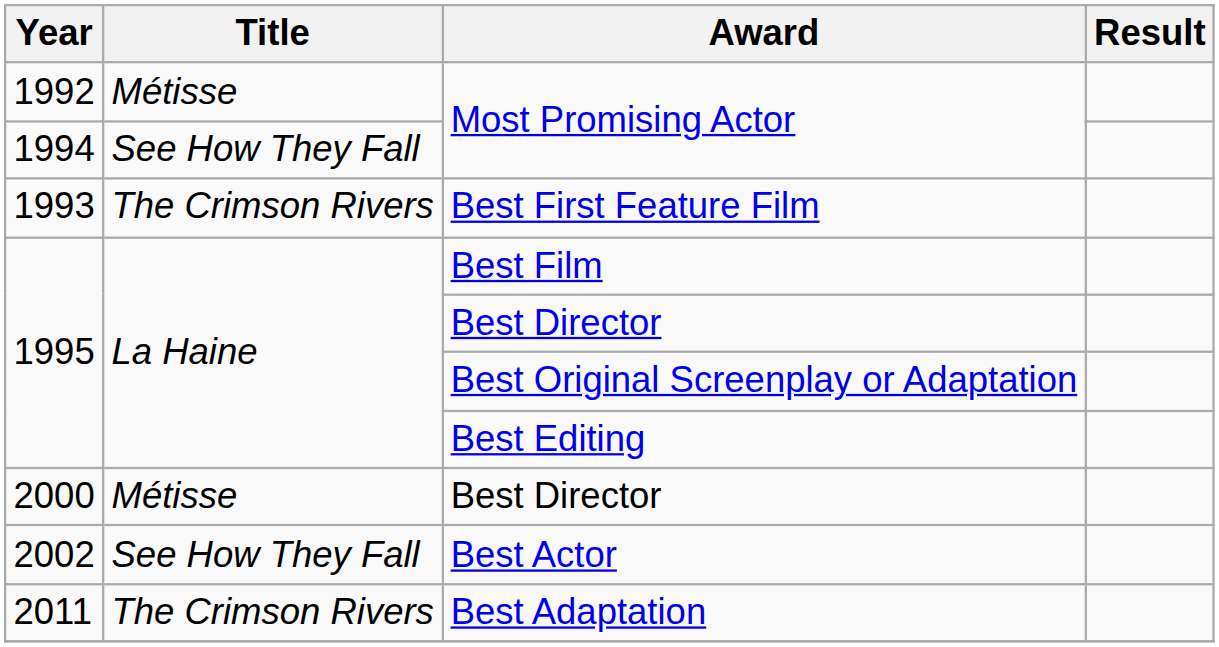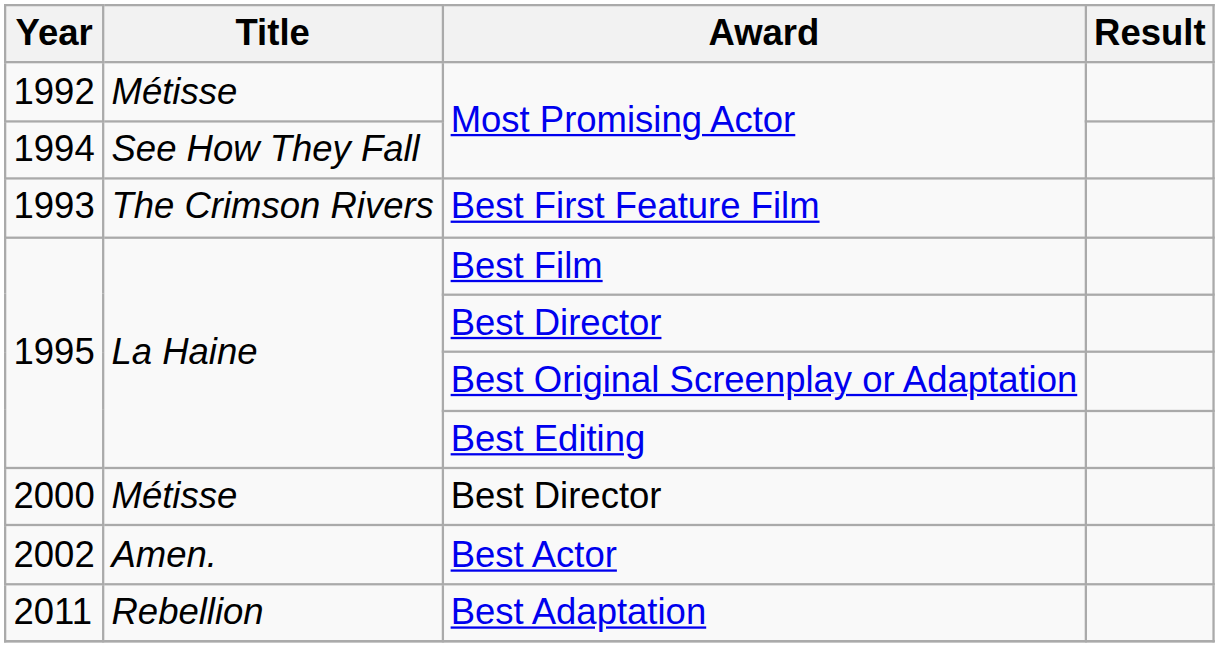Best Actor | Title: See How They Fall -> Amen.
Best Adaptation | Title: The Crimson Rivers -> Rebellion
